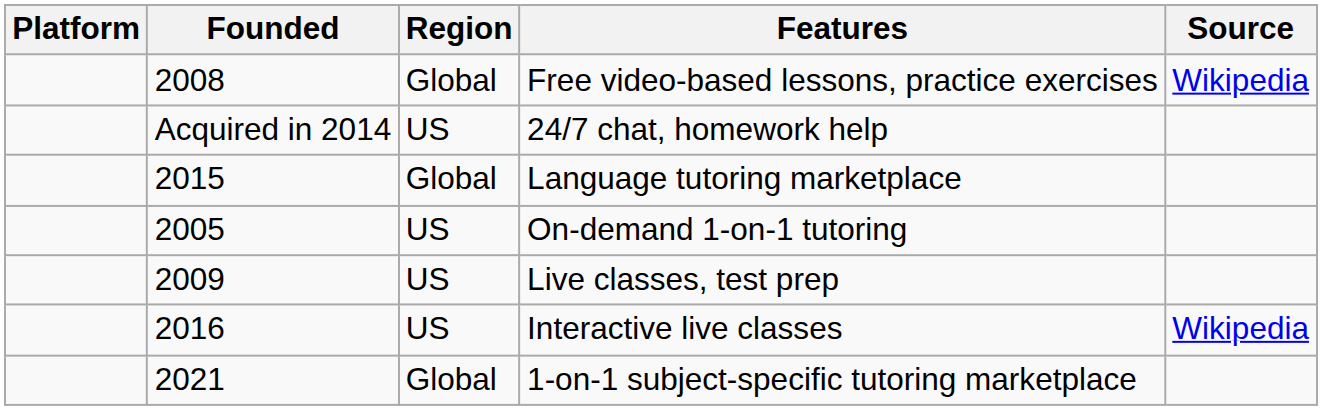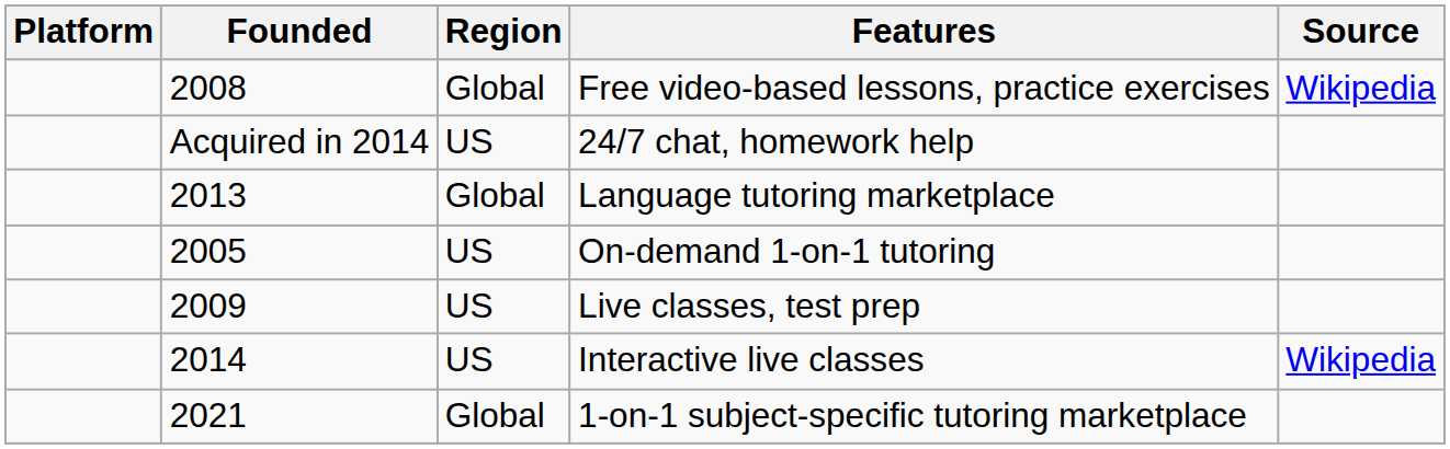Language tutoring marketplace | Founded: 2015 -> 2013
Interactive live classes | Founded: 2016 -> 2014
